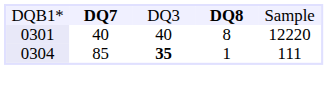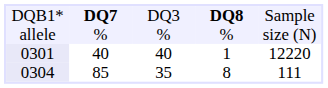+ row: allele | % | % | % | size (N)
0301 | column 4: 8 -> 1
0304 | column 3: bold -> normal
0304 | column 4: 1 -> 8
